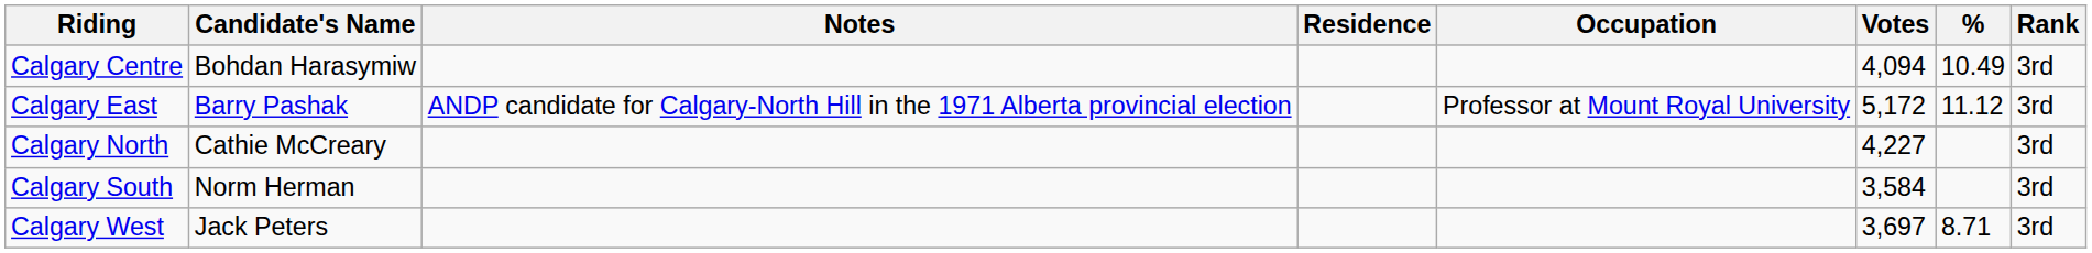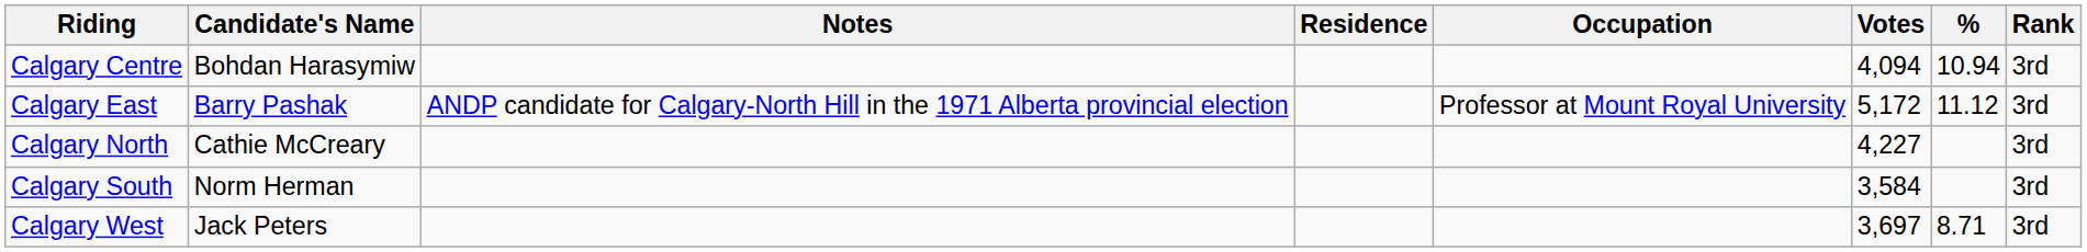Calgary Centre | %: 10.49 -> 10.94
